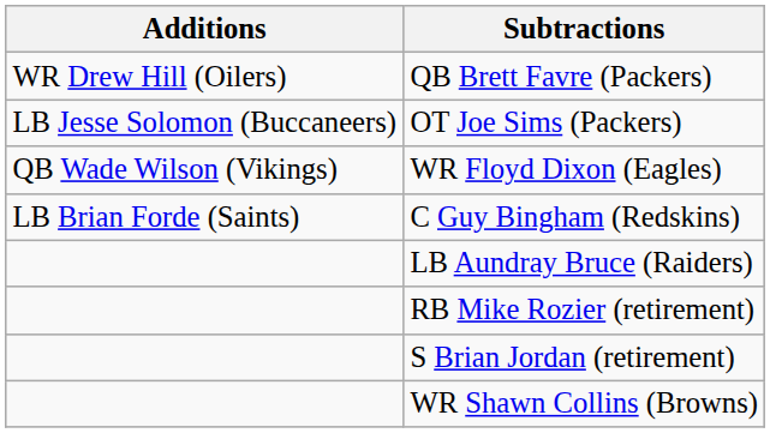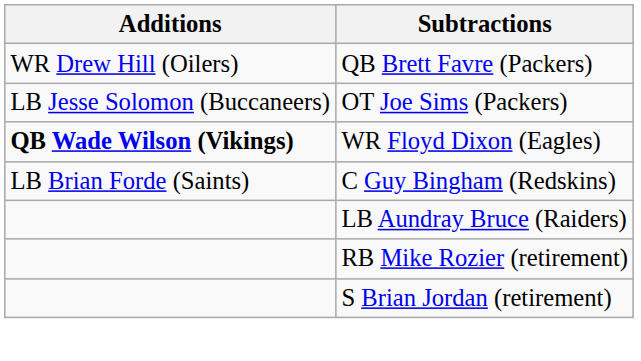WR Floyd Dixon (Eagles) | Additions: normal -> bold
- row: WR Shawn Collins (Browns)
